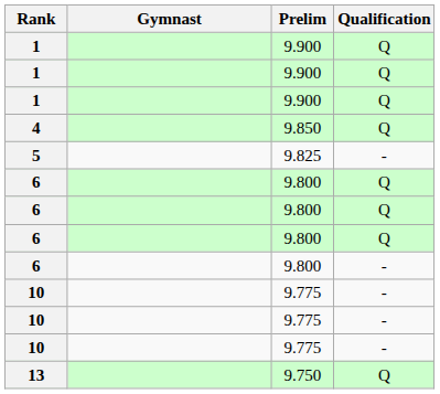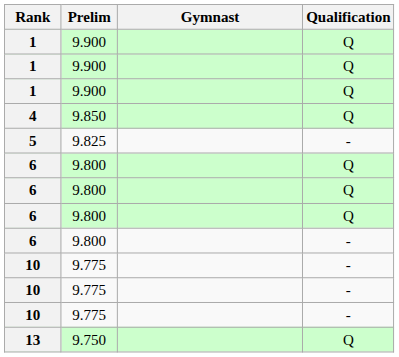columns swapped: Gymnast <-> Prelim
